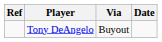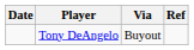columns swapped: Date <-> Ref
